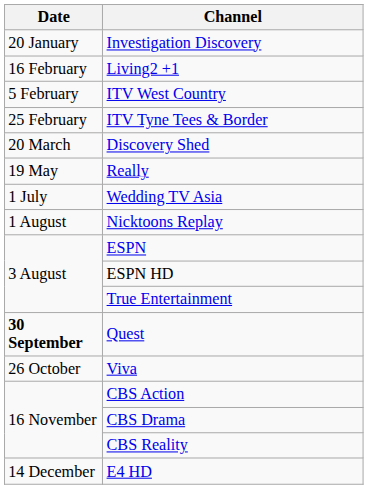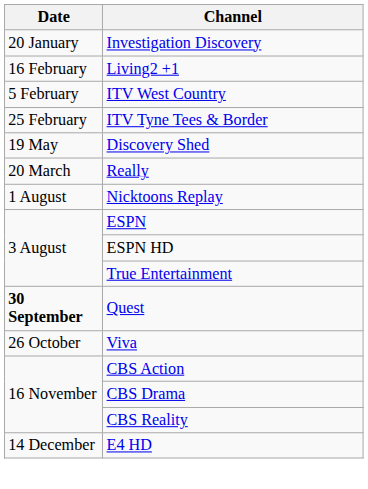Discovery Shed | Date: 20 March -> 19 May
Really | Date: 19 May -> 20 March
- row: 1 July | Wedding TV Asia
